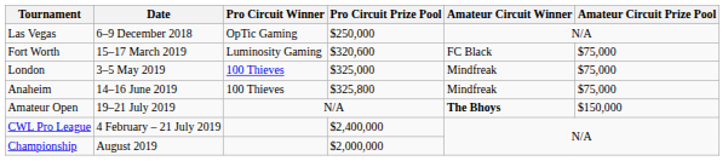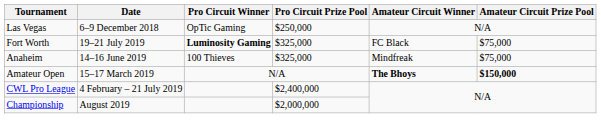Fort Worth | Date: 15–17 March 2019 -> 19–21 July 2019
Fort Worth | Pro Circuit Winner: normal -> bold
Fort Worth | Pro Circuit Prize Pool: $320,600 -> $325,000
- row: London | 3–5 May 2019 | 100 Thieves | $325,000 | Mindfreak | $75,000
Anaheim | Pro Circuit Prize Pool: $325,800 -> $325,000
Amateur Open | Date: 19–21 July 2019 -> 15–17 March 2019
Amateur Open | Amateur Circuit Prize Pool: normal -> bold
